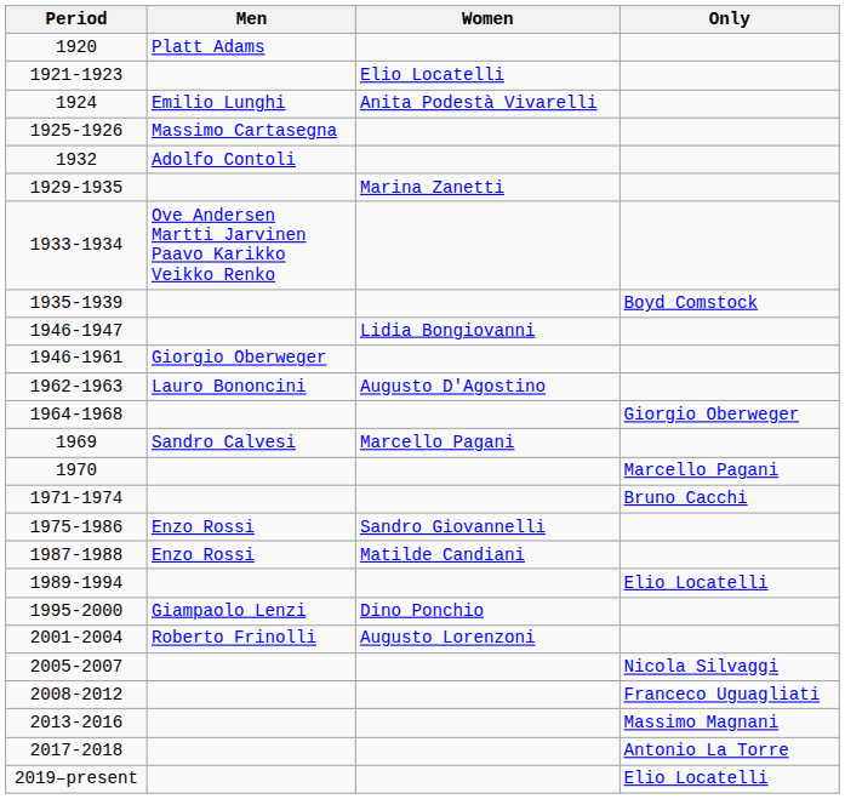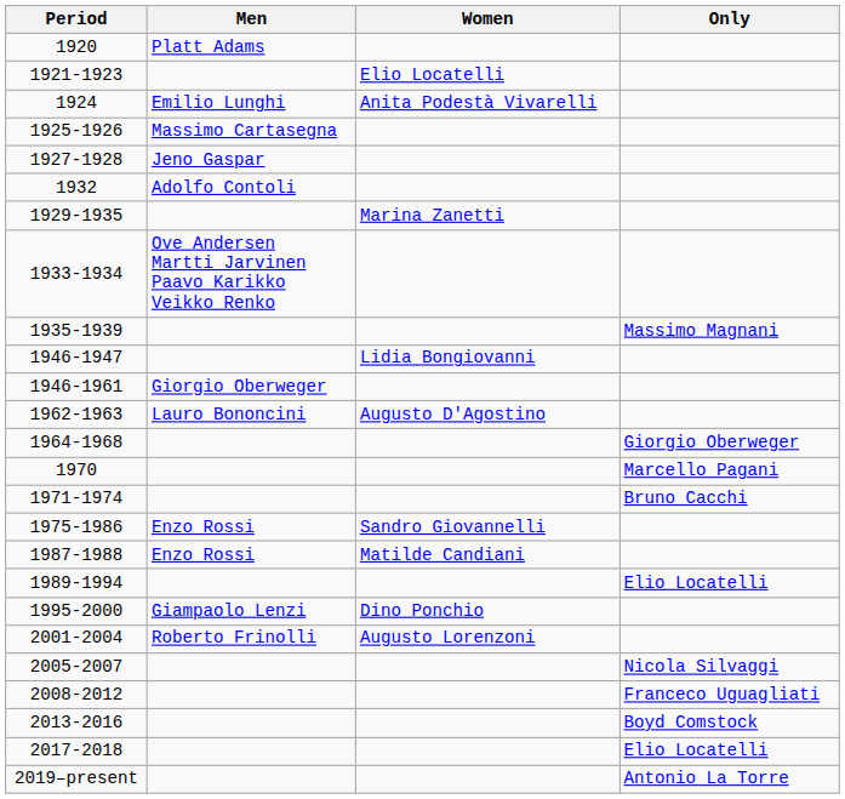+ row: 1927-1928 | Jeno Gaspar
1935-1939 | Only: Boyd Comstock -> Massimo Magnani
- row: 1969 | Sandro Calvesi | Marcello Pagani
2013-2016 | Only: Massimo Magnani -> Boyd Comstock
2017-2018 | Only: Antonio La Torre -> Elio Locatelli
2019–present | Only: Elio Locatelli -> Antonio La Torre
